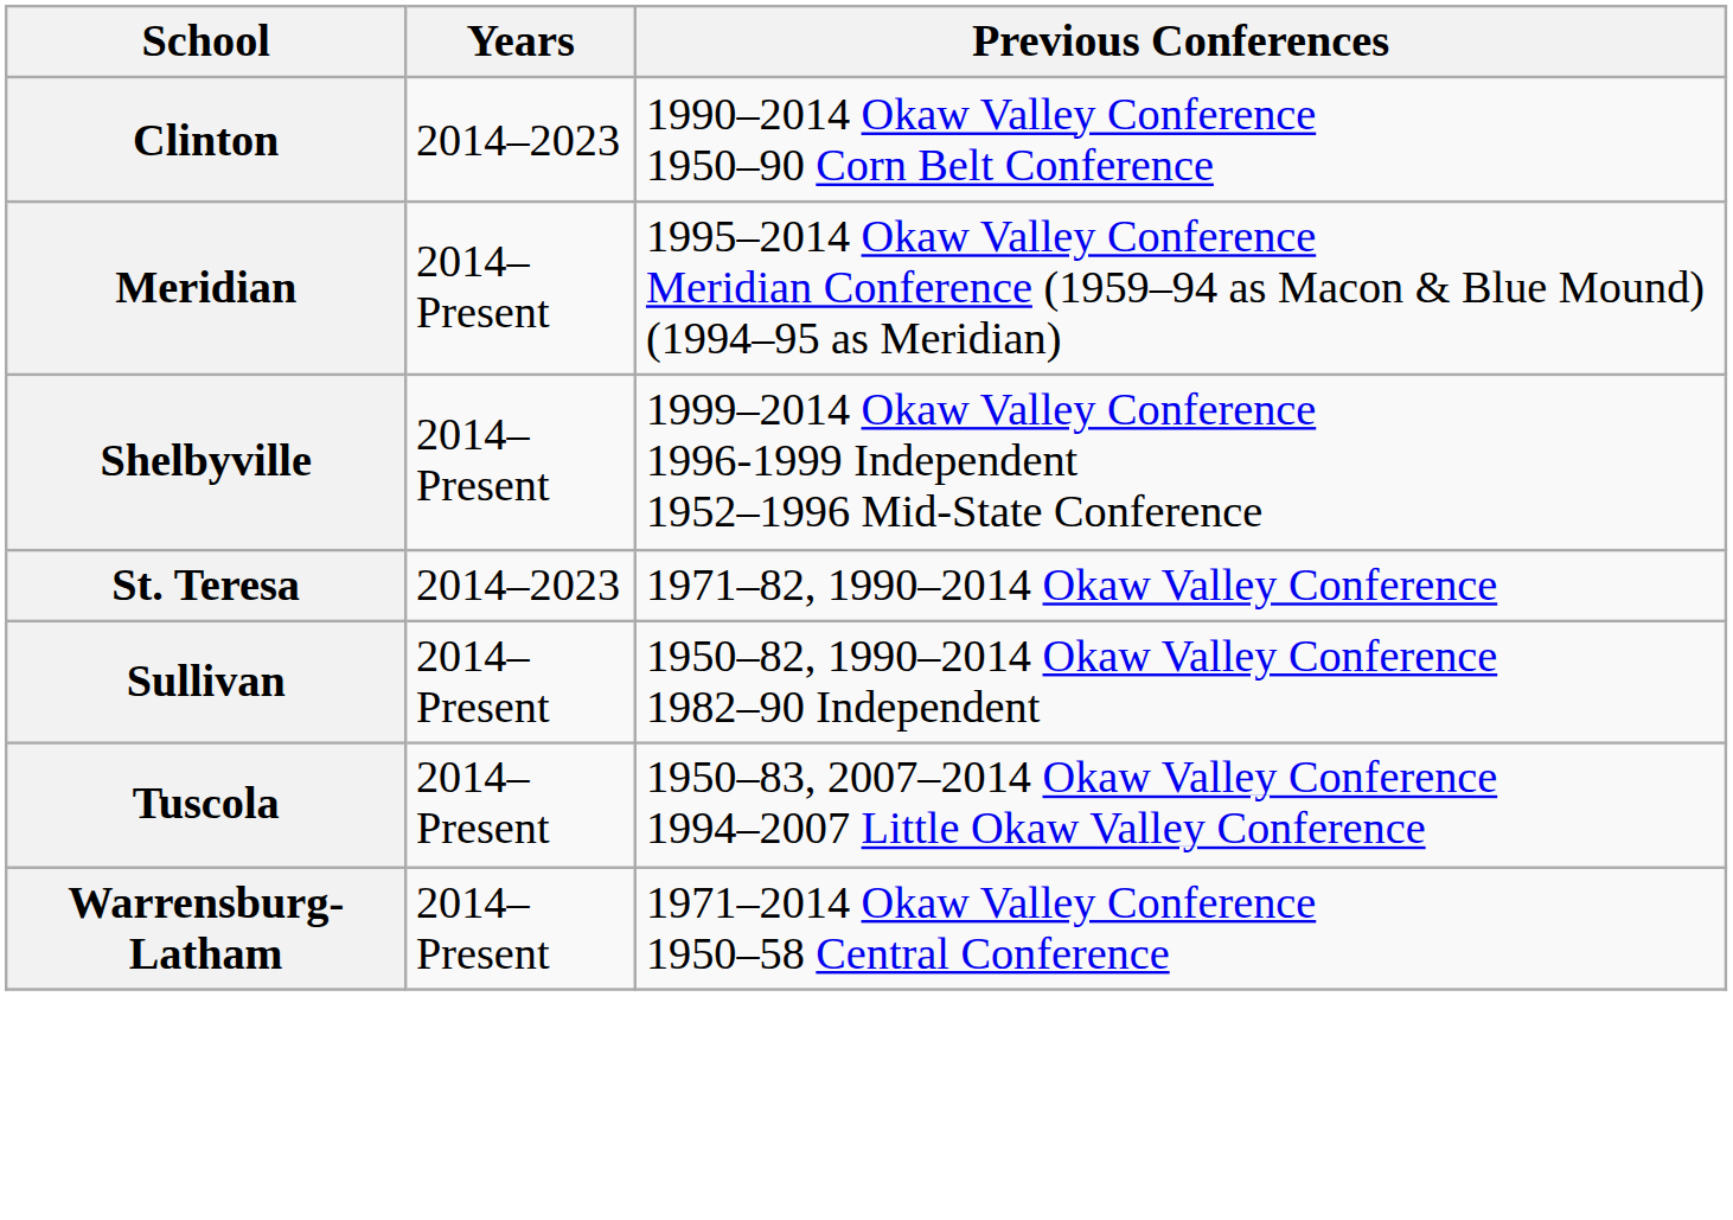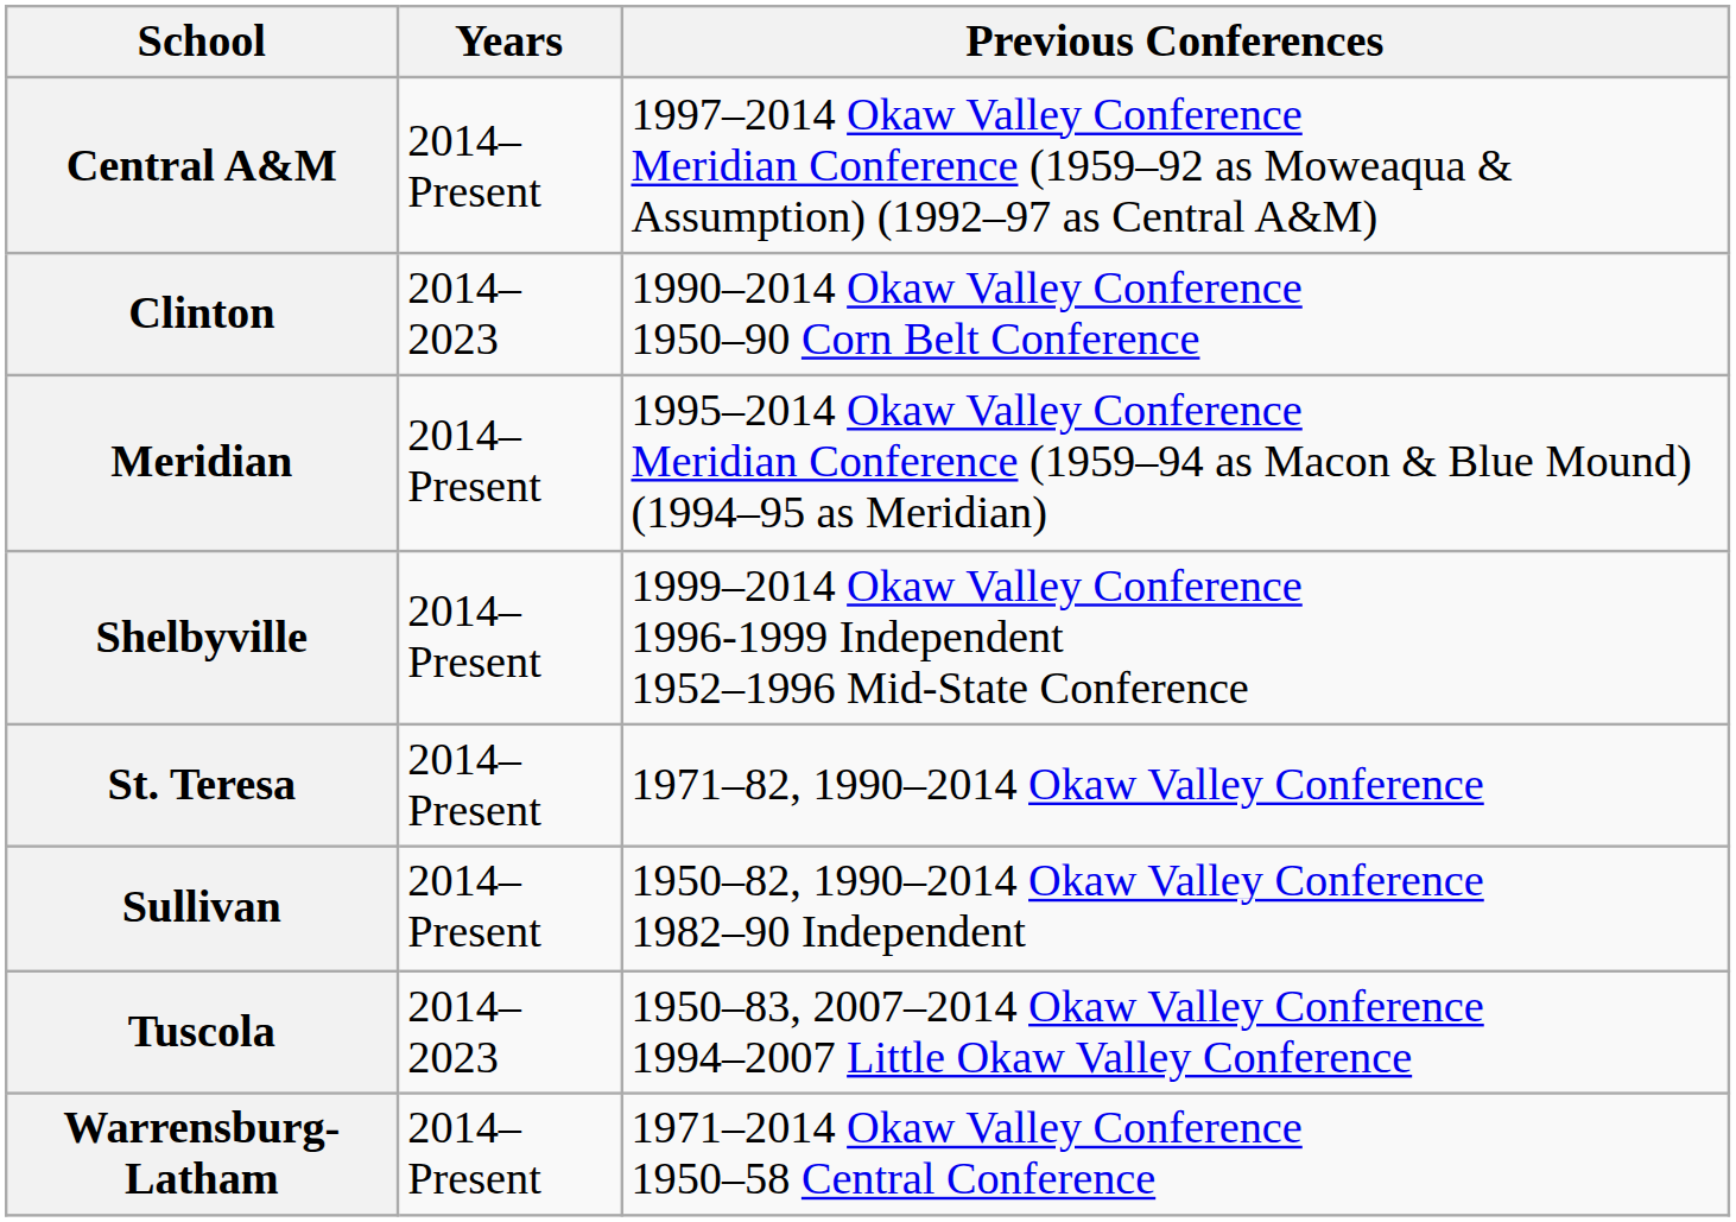+ row: Central A&M | 2014–Present | 1997–2014 Okaw Valley Conference Meridian Conference (1959–92 as Moweaqua & Assumption) (1992–97 as Central A&M)
St. Teresa | Years: 2014–2023 -> 2014–Present
Tuscola | Years: 2014–Present -> 2014–2023
